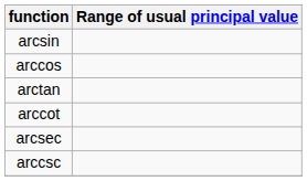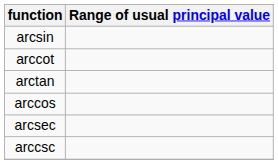rows swapped: arccos <-> arccot
